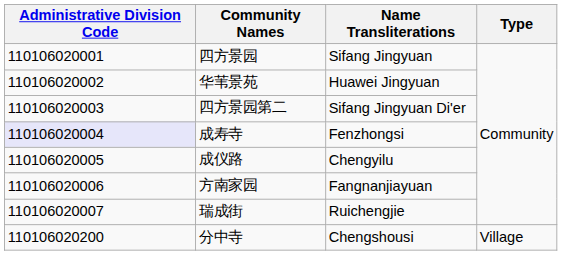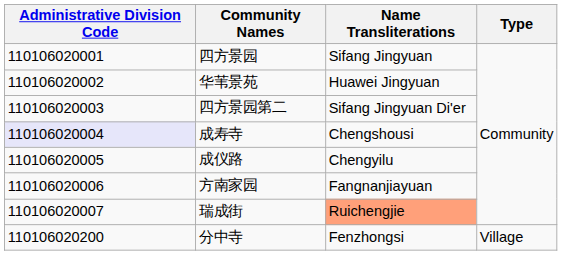成寿寺 | Name Transliterations: Fenzhongsi -> Chengshousi
瑞成街 | Name Transliterations: no background -> lightsalmon background
分中寺 | Name Transliterations: Chengshousi -> Fenzhongsi
